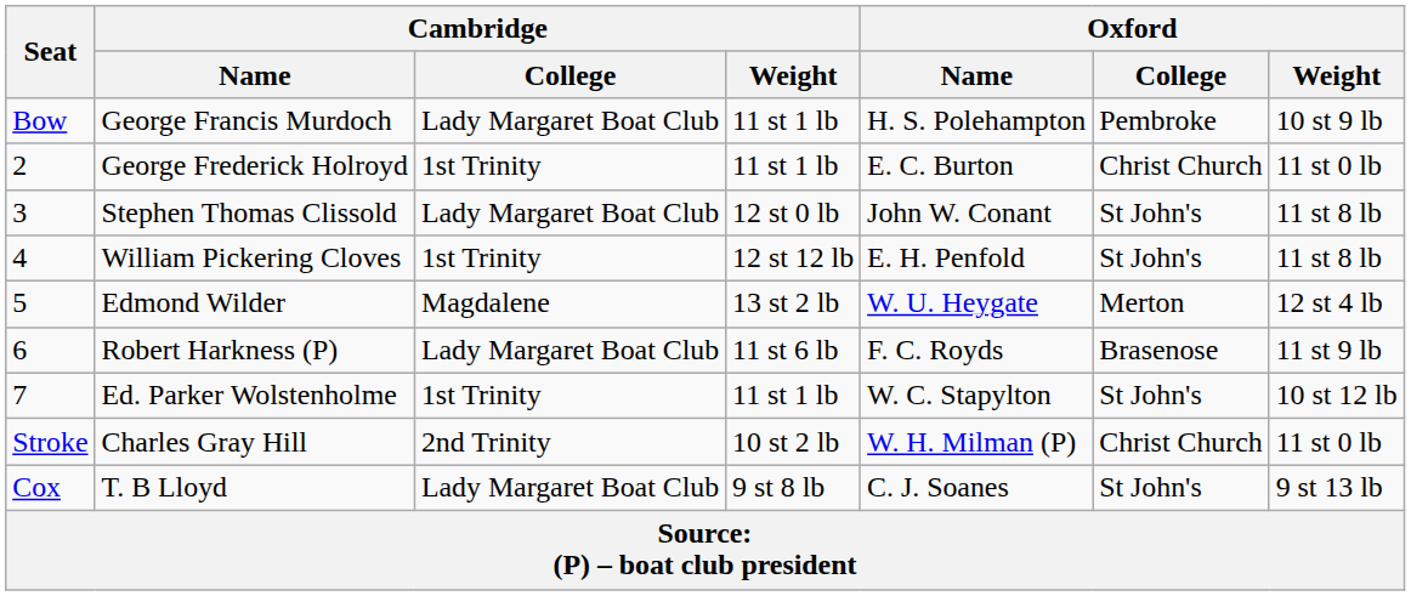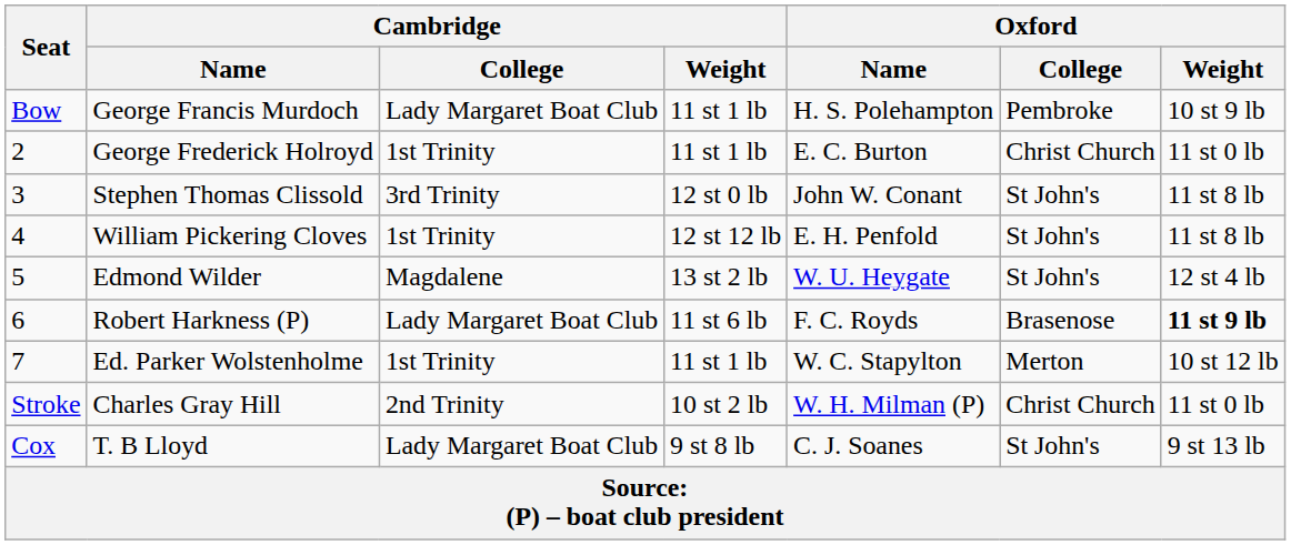Stephen Thomas Clissold | Cambridge / College: Lady Margaret Boat Club -> 3rd Trinity
Edmond Wilder | Oxford / College: Merton -> St John's
Robert Harkness (P) | Oxford / Weight: normal -> bold
Ed. Parker Wolstenholme | Oxford / College: St John's -> Merton
